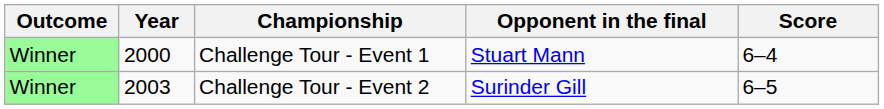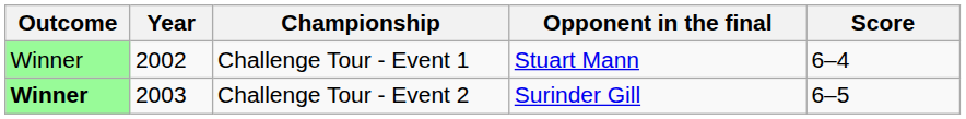Challenge Tour - Event 1 | Year: 2000 -> 2002
Challenge Tour - Event 2 | Outcome: normal -> bold
